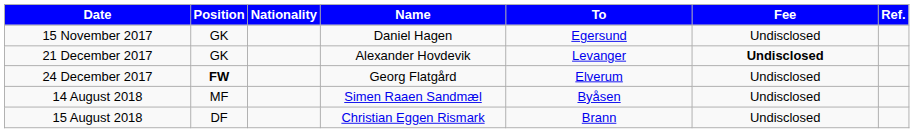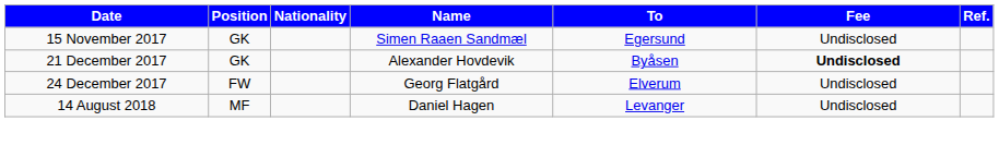15 November 2017 | Name: Daniel Hagen -> Simen Raaen Sandmæl
21 December 2017 | To: Levanger -> Byåsen
24 December 2017 | Position: bold -> normal
14 August 2018 | Name: Simen Raaen Sandmæl -> Daniel Hagen
14 August 2018 | To: Byåsen -> Levanger
- row: 15 August 2018 | DF | Christian Eggen Rismark | Brann | Undisclosed
